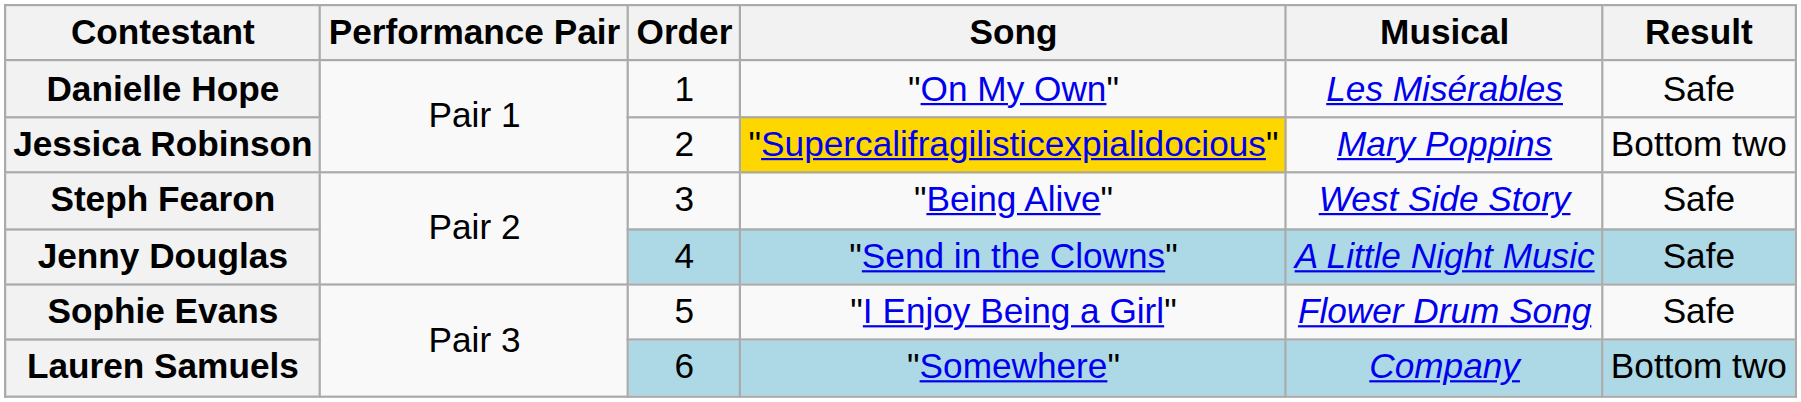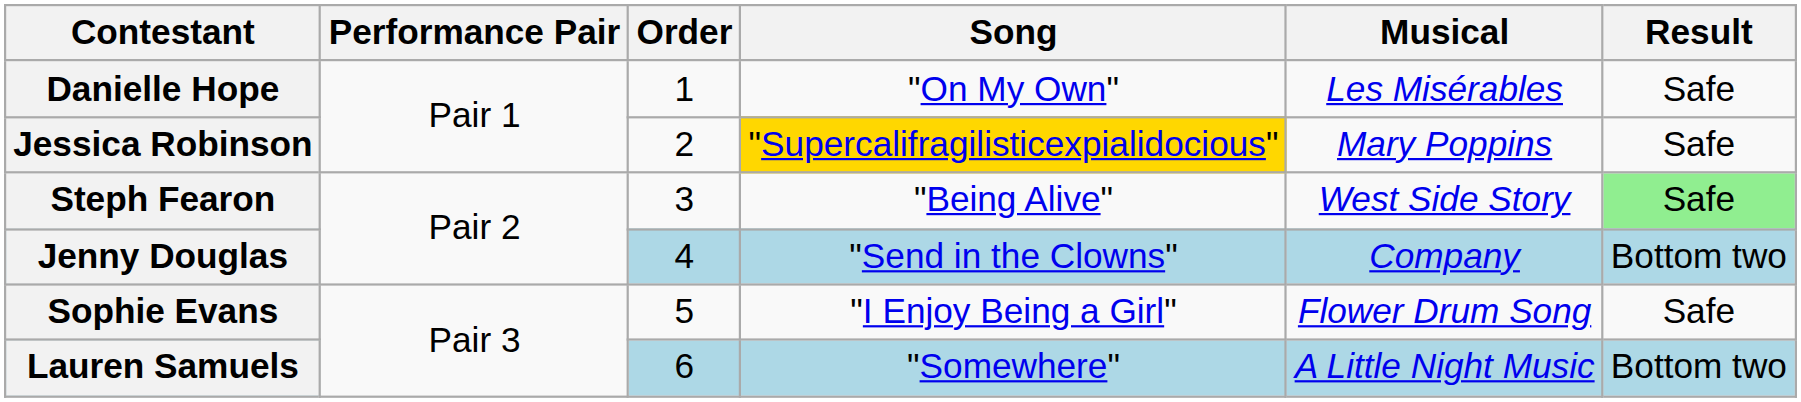Jessica Robinson | Result: Bottom two -> Safe
Steph Fearon | Result: no background -> lightgreen background
Jenny Douglas | Musical: A Little Night Music -> Company
Jenny Douglas | Result: Safe -> Bottom two
Lauren Samuels | Musical: Company -> A Little Night Music
